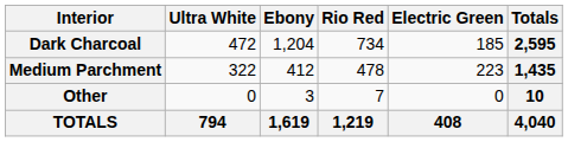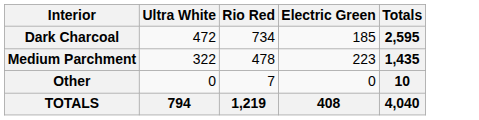- column: Ebony | 1,204 | 412 | 3 | 1,619
